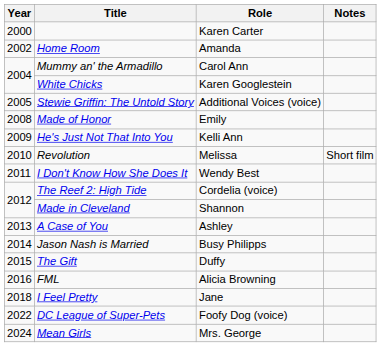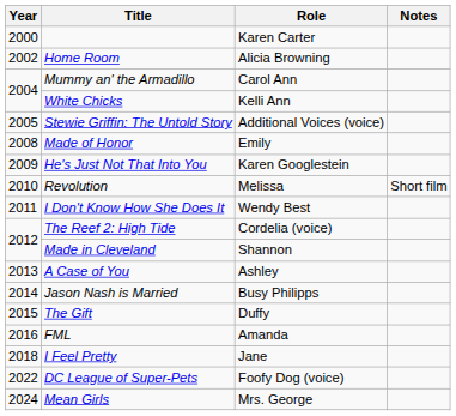Home Room | Role: Amanda -> Alicia Browning
White Chicks | Role: Karen Googlestein -> Kelli Ann
He's Just Not That Into You | Role: Kelli Ann -> Karen Googlestein
FML | Role: Alicia Browning -> Amanda
